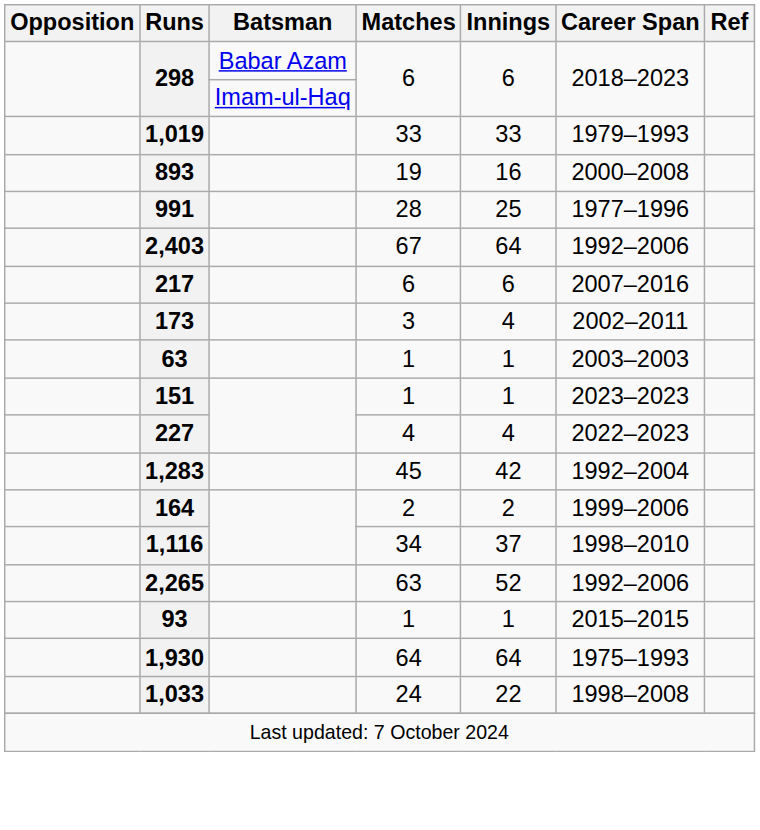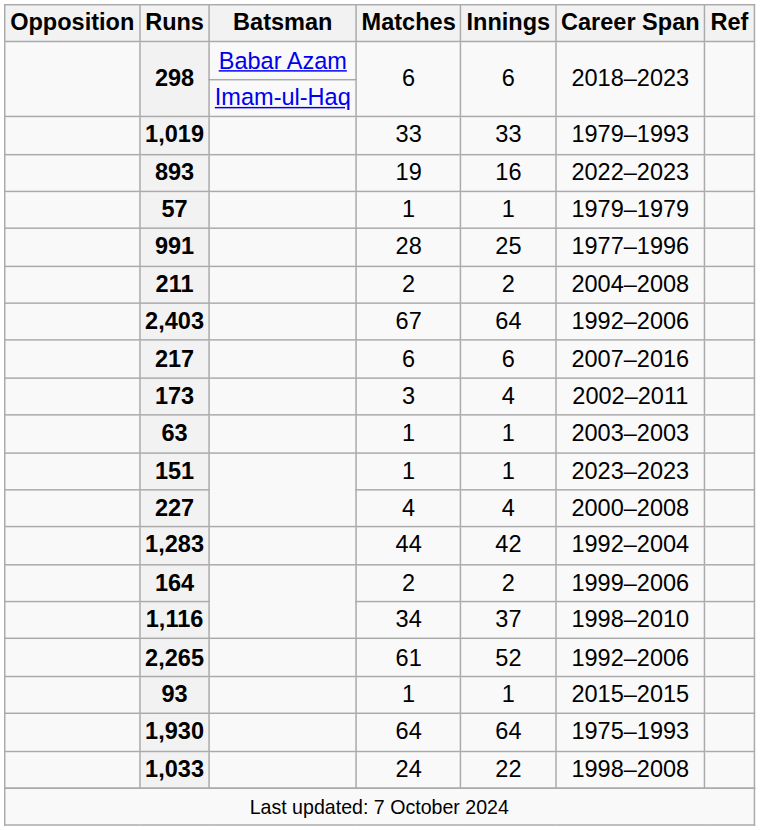893 | Career Span: 2000–2008 -> 2022–2023
+ row: 57 | 1 | 1 | 1979–1979
+ row: 211 | 2 | 2 | 2004–2008
227 | Career Span: 2022–2023 -> 2000–2008
1,283 | Matches: 45 -> 44
2,265 | Matches: 63 -> 61
